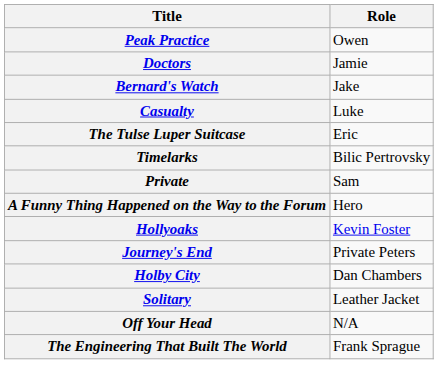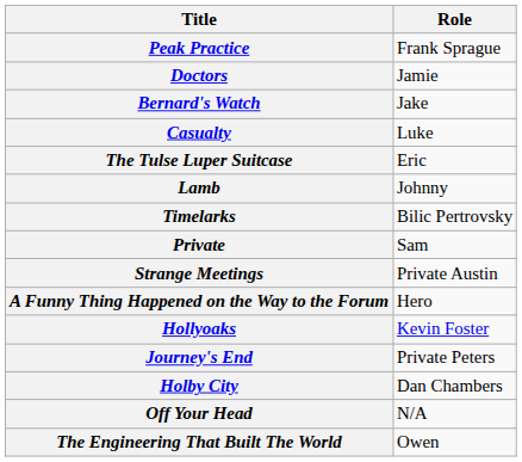Peak Practice | Role: Owen -> Frank Sprague
+ row: Lamb | Johnny
+ row: Strange Meetings | Private Austin
- row: Solitary | Leather Jacket
The Engineering That Built The World | Role: Frank Sprague -> Owen
